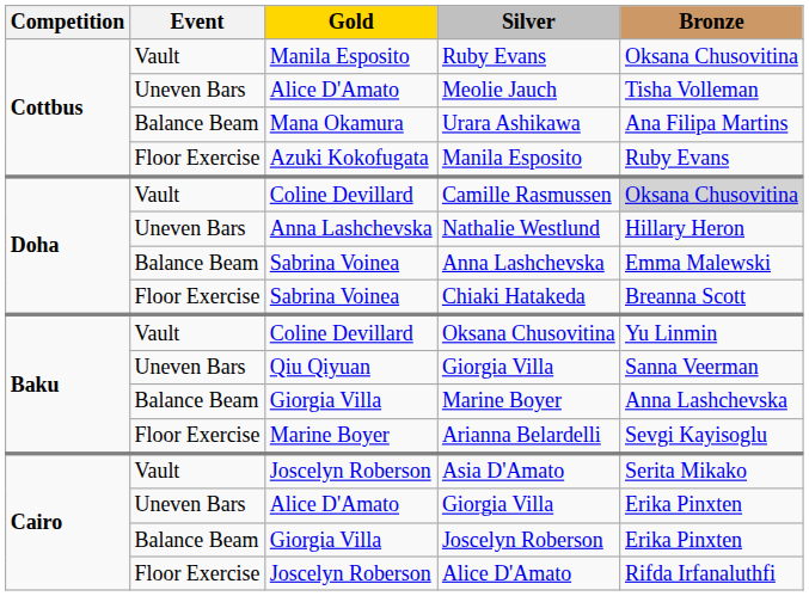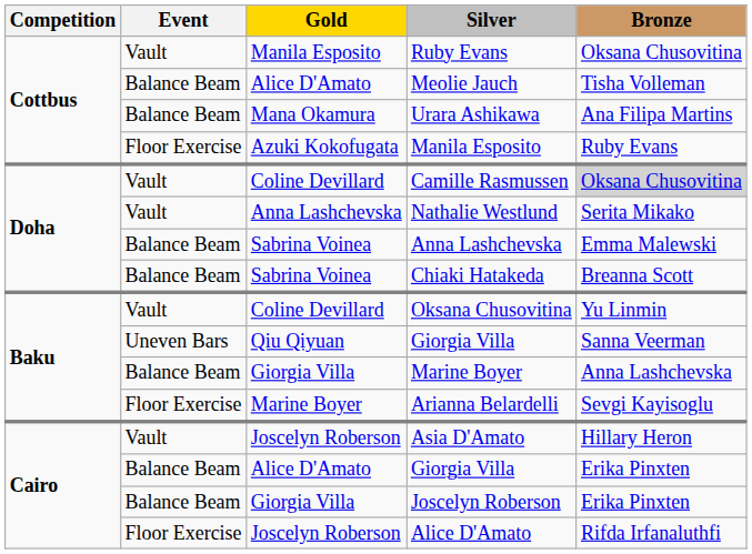Meolie Jauch | Event: Uneven Bars -> Balance Beam
Nathalie Westlund | Event: Uneven Bars -> Vault
Nathalie Westlund | Bronze: Hillary Heron -> Serita Mikako
Chiaki Hatakeda | Event: Floor Exercise -> Balance Beam
Asia D'Amato | Bronze: Serita Mikako -> Hillary Heron
Alice D'Amato / Giorgia Villa | Event: Uneven Bars -> Balance Beam
